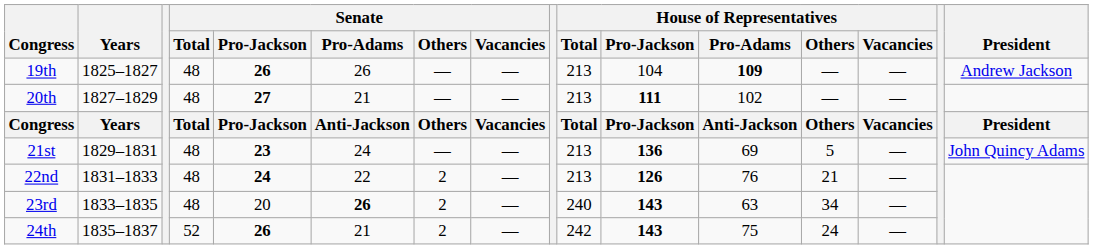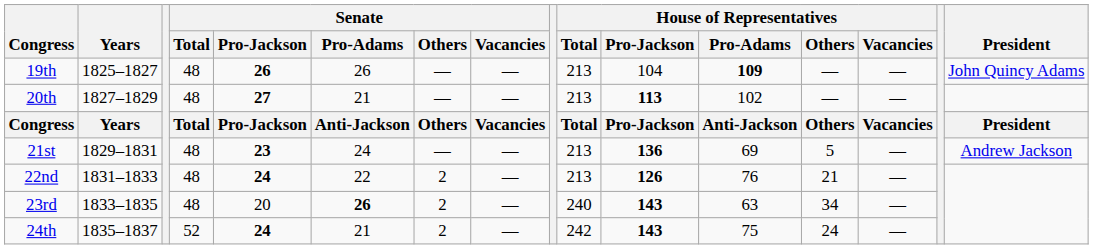19th | President: Andrew Jackson -> John Quincy Adams
20th | House of Representatives / Pro-Jackson: 111 -> 113
21st | President: John Quincy Adams -> Andrew Jackson
24th | Senate / Pro-Jackson: 26 -> 24
